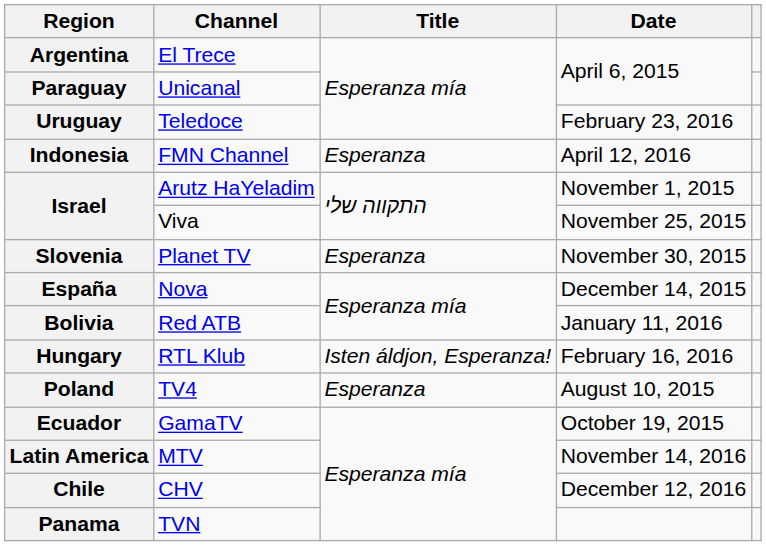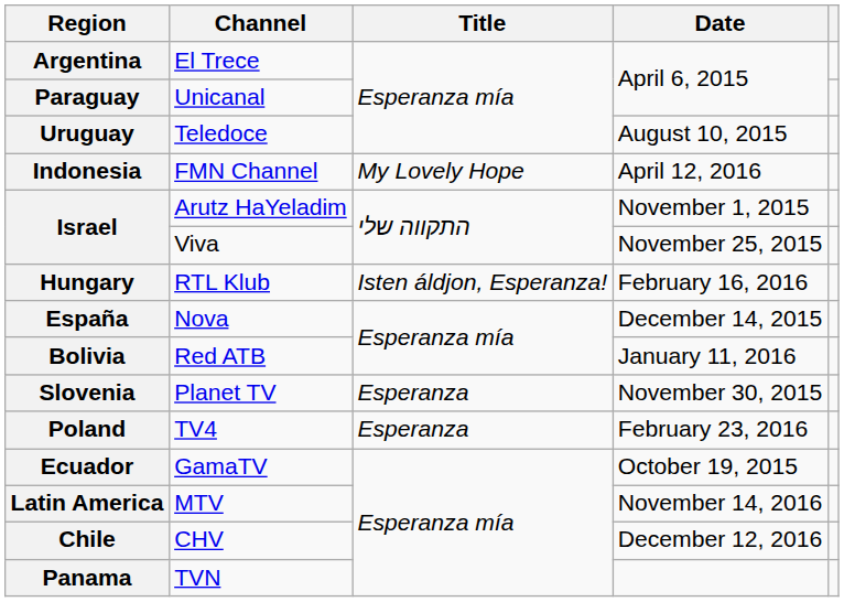Uruguay | Date: February 23, 2016 -> August 10, 2015
Indonesia | Title: Esperanza -> My Lovely Hope
rows swapped: Slovenia <-> Hungary
Poland | Date: August 10, 2015 -> February 23, 2016
